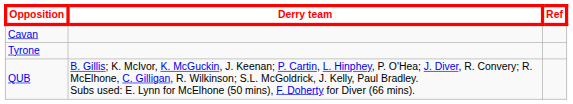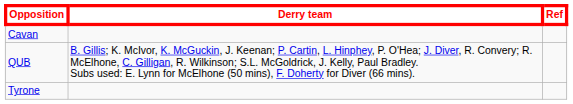rows swapped: Tyrone <-> QUB
